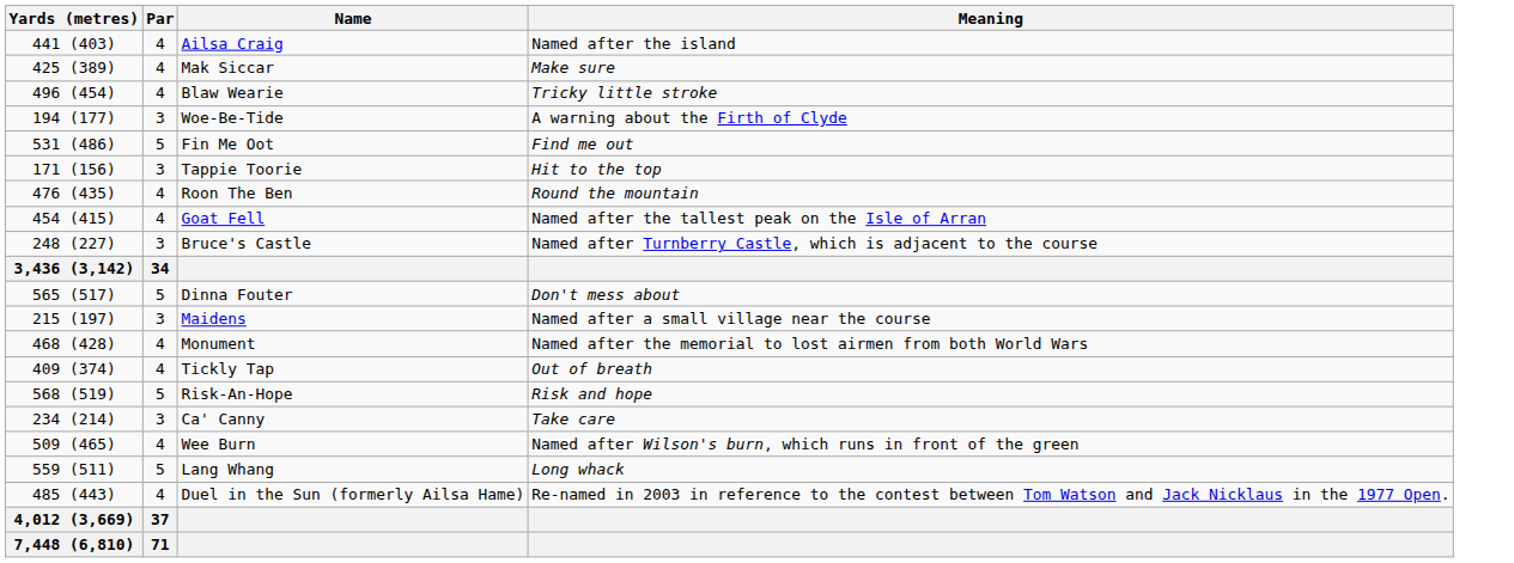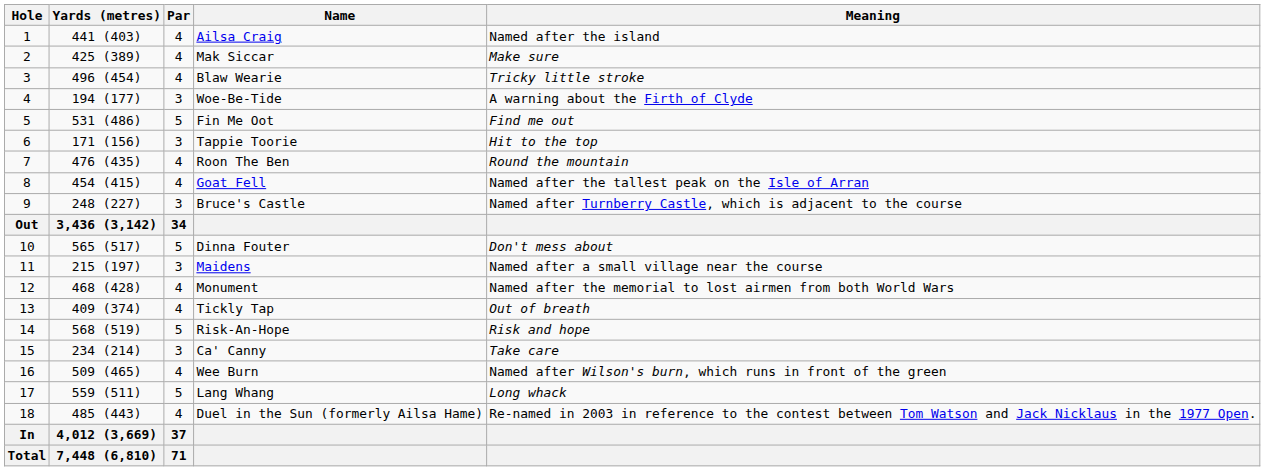+ column: Hole | 1 | 2 | 3 | 4 | 5 | 6 | 7 | 8 | 9 | Out | 10 | 11 | 12 | 13 | 14 | 15 | 16 | 17 | 18 | In | Total
